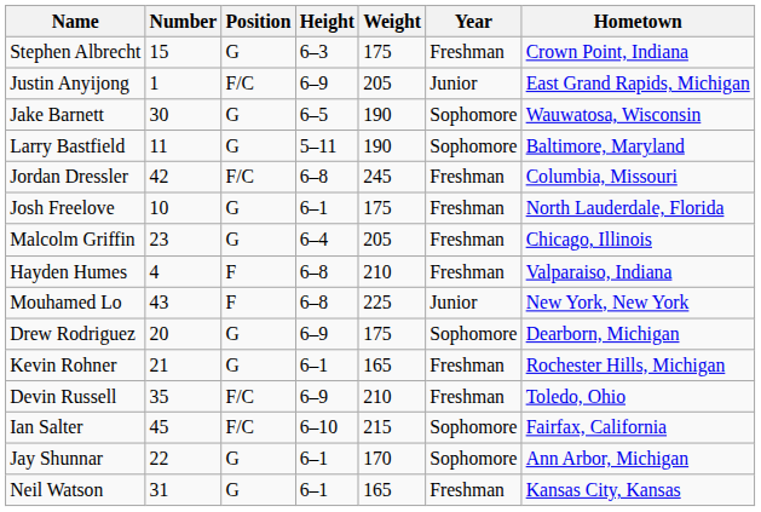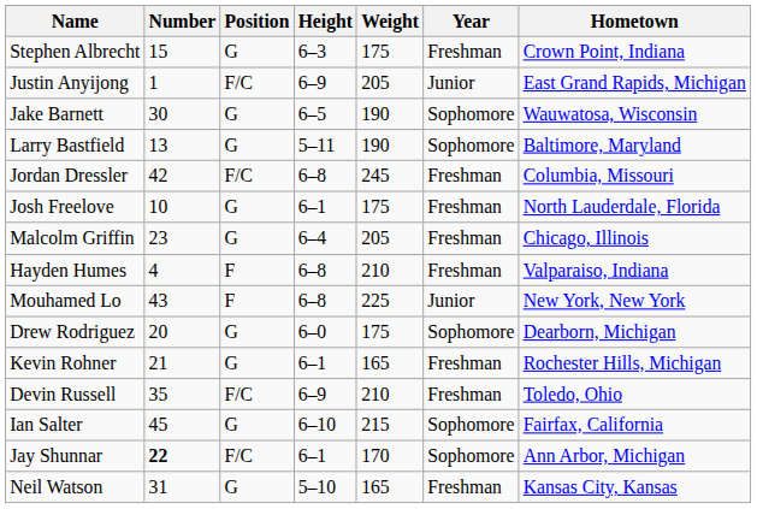Larry Bastfield | Number: 11 -> 13
Drew Rodriguez | Height: 6–9 -> 6–0
Ian Salter | Position: F/C -> G
Jay Shunnar | Number: normal -> bold
Jay Shunnar | Position: G -> F/C
Neil Watson | Height: 6–1 -> 5–10
